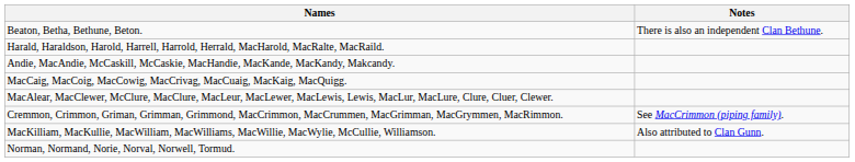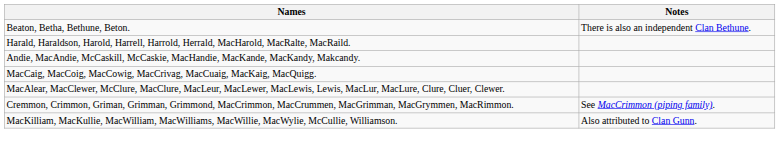- row: Norman, Normand, Norie, Norval, Norwell, Tormud.
